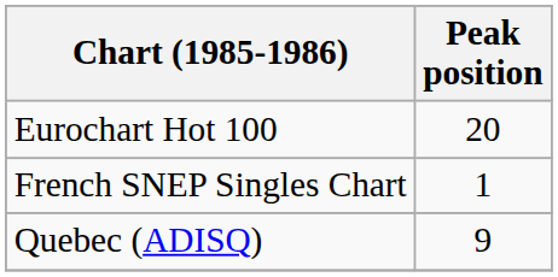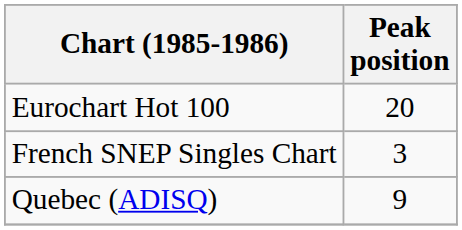French SNEP Singles Chart | Peak position: 1 -> 3
